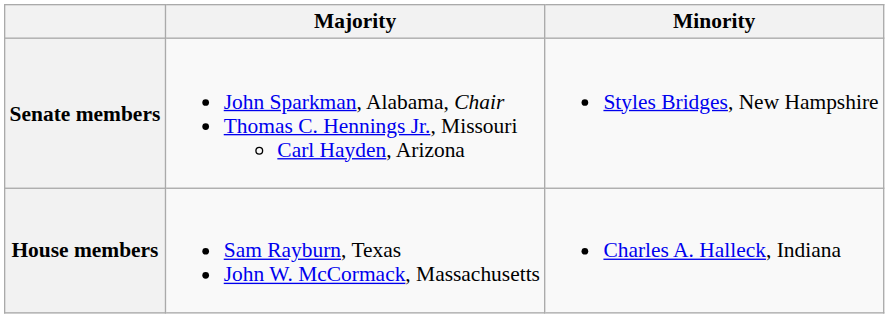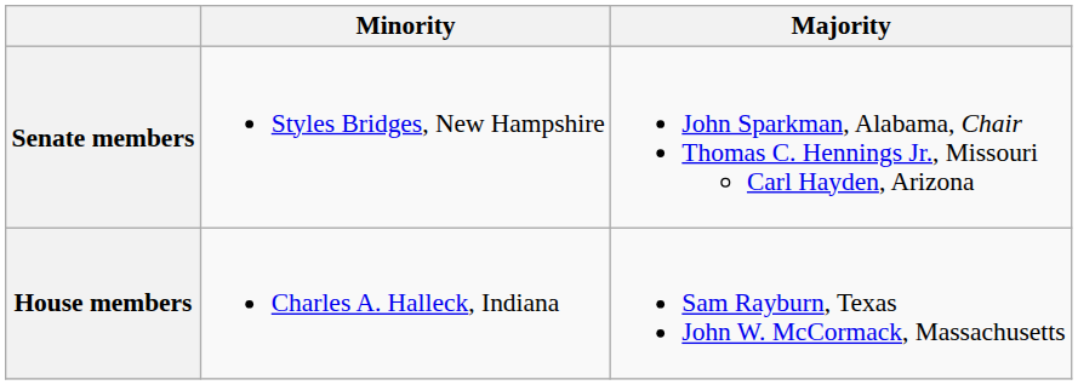columns swapped: Majority <-> Minority
